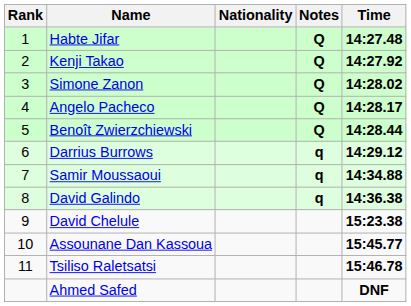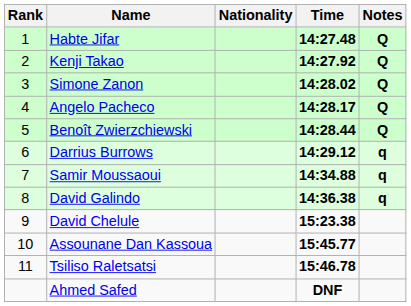columns swapped: Time <-> Notes
